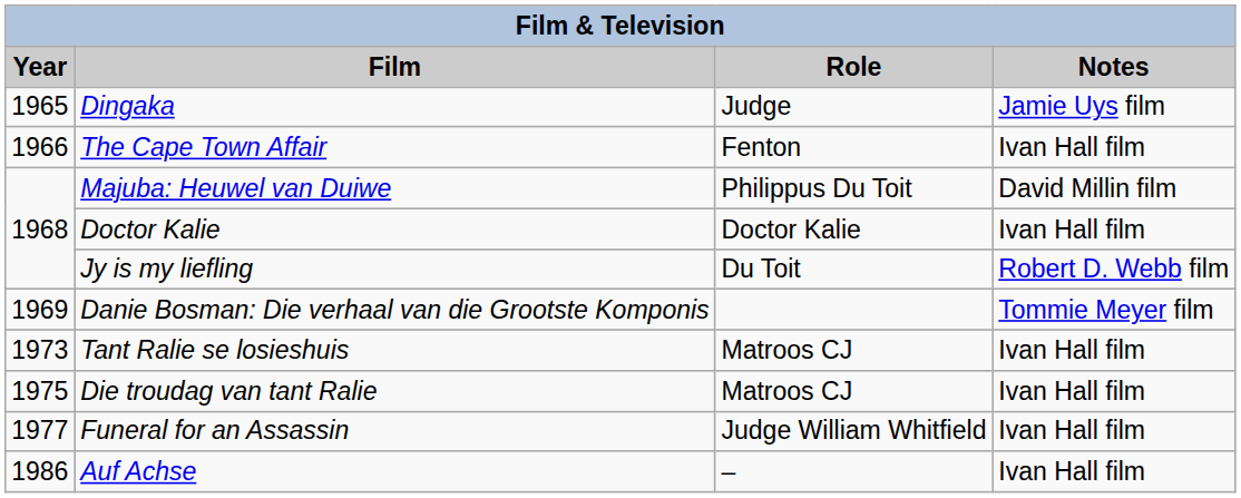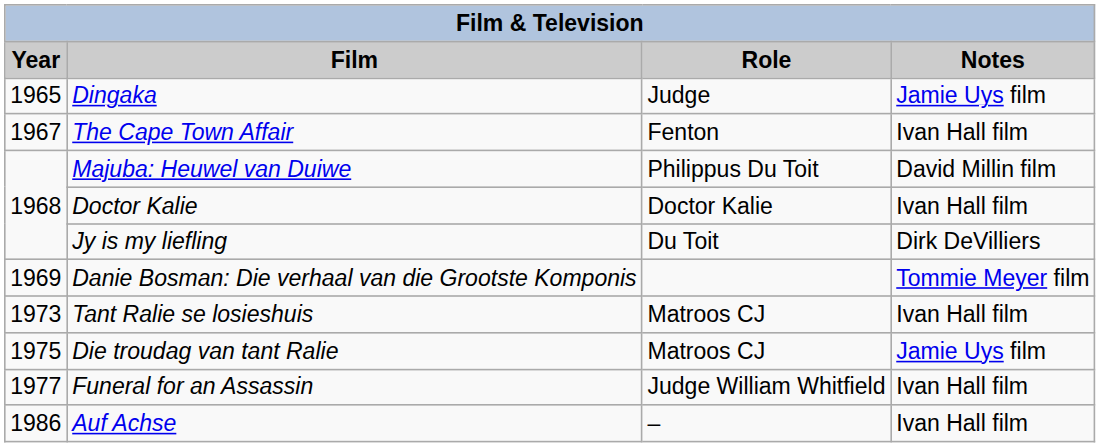The Cape Town Affair | Year: 1966 -> 1967
Jy is my liefling | Notes: Robert D. Webb film -> Dirk DeVilliers
Die troudag van tant Ralie | Notes: Ivan Hall film -> Jamie Uys film
